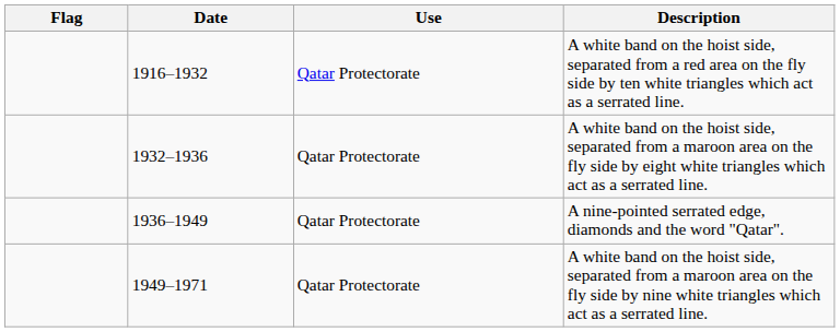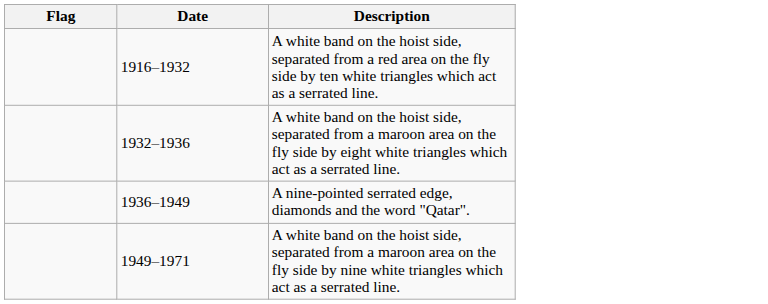- column: Use | Qatar Protectorate | Qatar Protectorate | Qatar Protectorate | Qatar Protectorate
